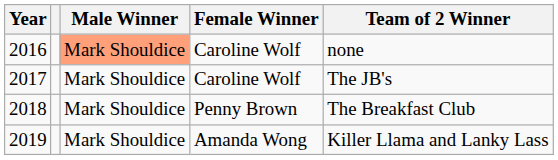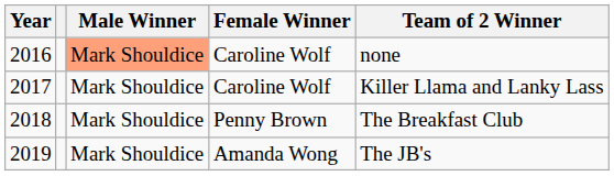2017 | Team of 2 Winner: The JB's -> Killer Llama and Lanky Lass
2019 | Team of 2 Winner: Killer Llama and Lanky Lass -> The JB's
